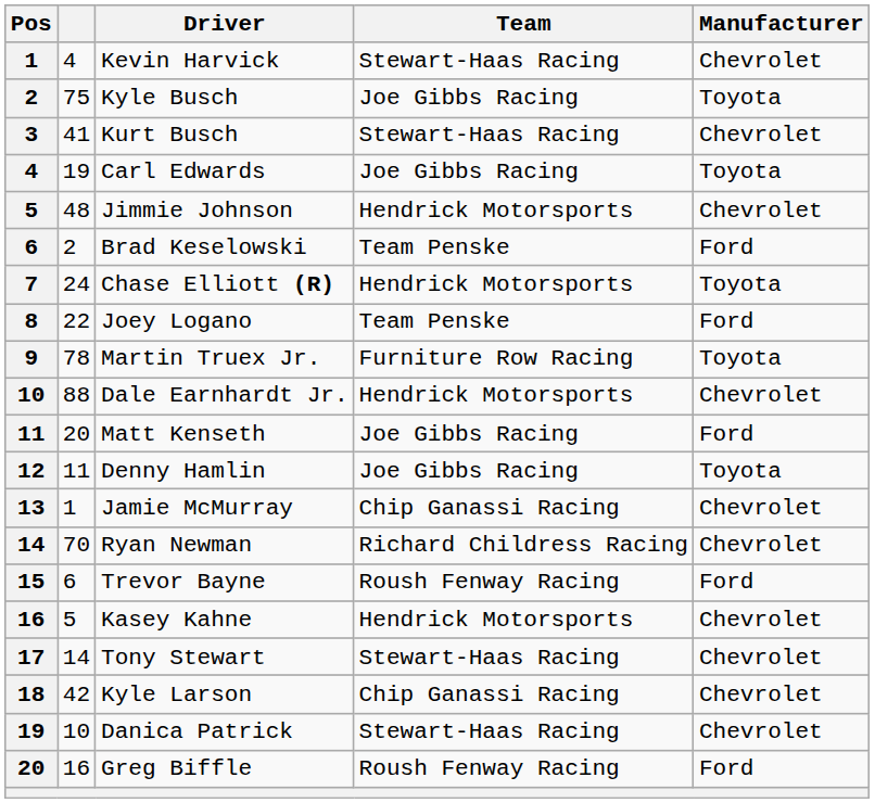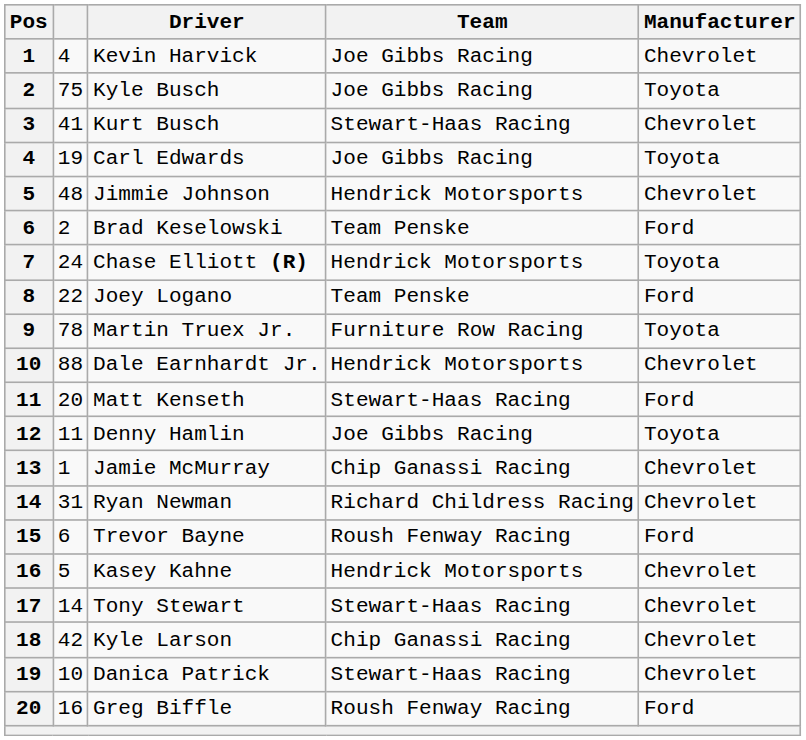Kevin Harvick | Team: Stewart-Haas Racing -> Joe Gibbs Racing
Matt Kenseth | Team: Joe Gibbs Racing -> Stewart-Haas Racing
Ryan Newman | column 2: 70 -> 31
